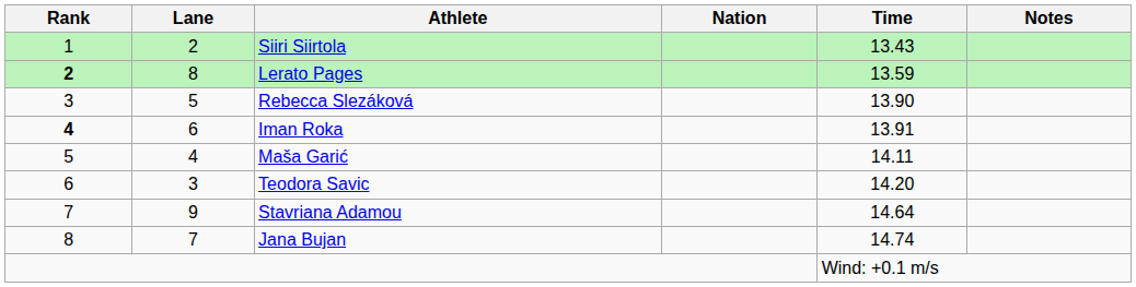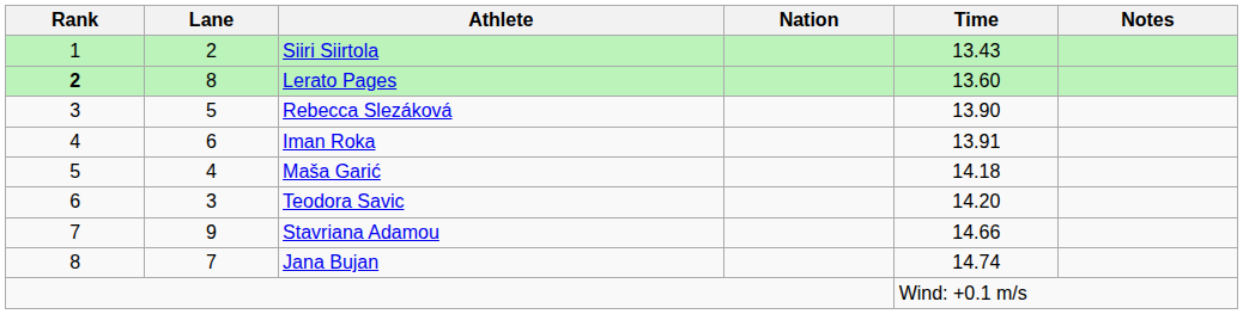Lerato Pages | Time: 13.59 -> 13.60
Iman Roka | Rank: bold -> normal
Maša Garić | Time: 14.11 -> 14.18
Stavriana Adamou | Time: 14.64 -> 14.66
